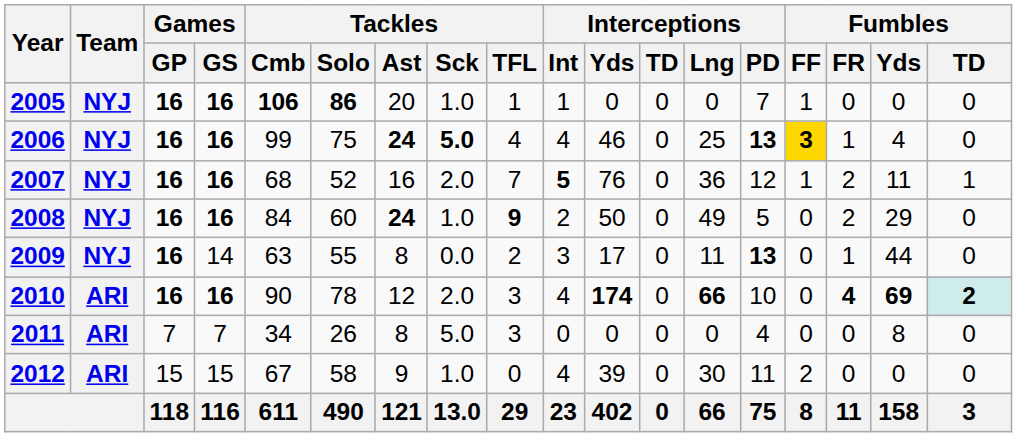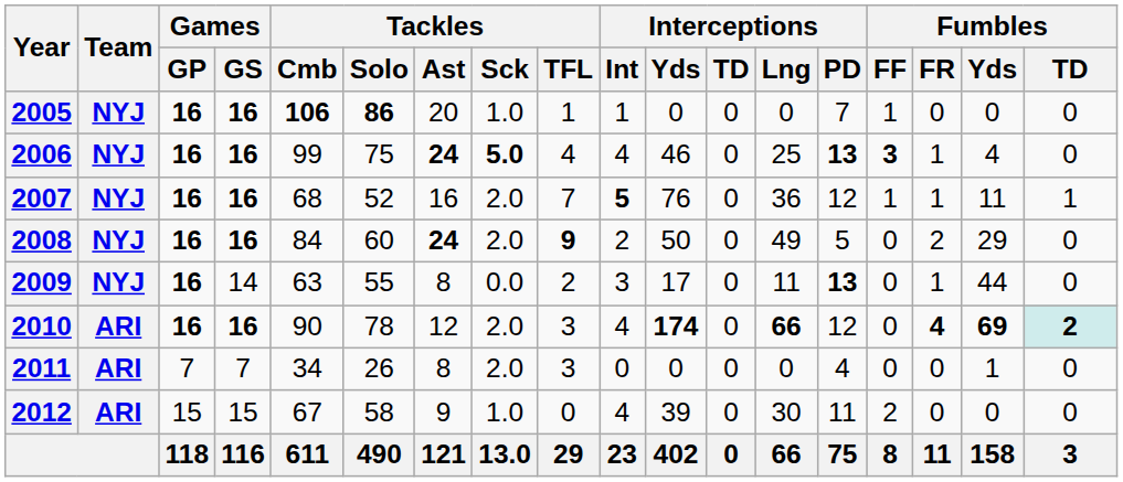2006 | Fumbles / FF: gold background -> no background
2007 | Fumbles / FR: 2 -> 1
2008 | Tackles / Sck: 1.0 -> 2.0
2010 | Interceptions / PD: 10 -> 12
2011 | Tackles / Sck: 5.0 -> 2.0
2011 | Fumbles / Yds: 8 -> 1
